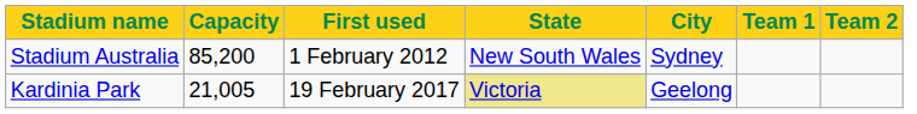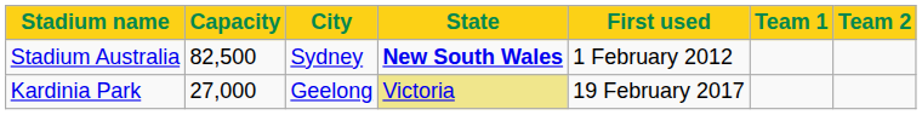columns swapped: City <-> First used
Stadium Australia | Capacity: 85,200 -> 82,500
Stadium Australia | State: normal -> bold
Kardinia Park | Capacity: 21,005 -> 27,000
